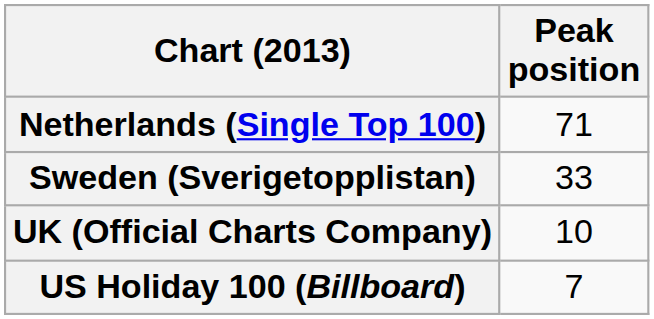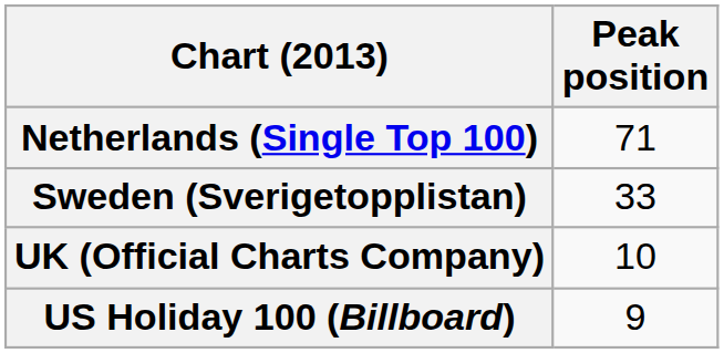US Holiday 100 (Billboard) | Peak position: 7 -> 9
